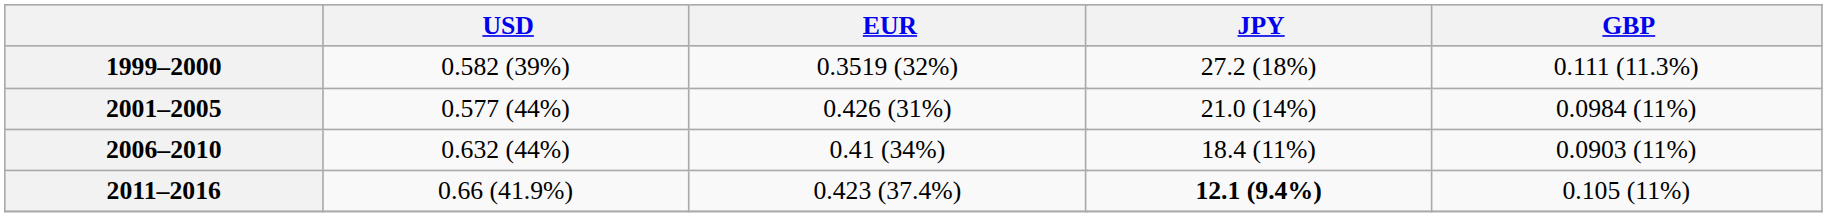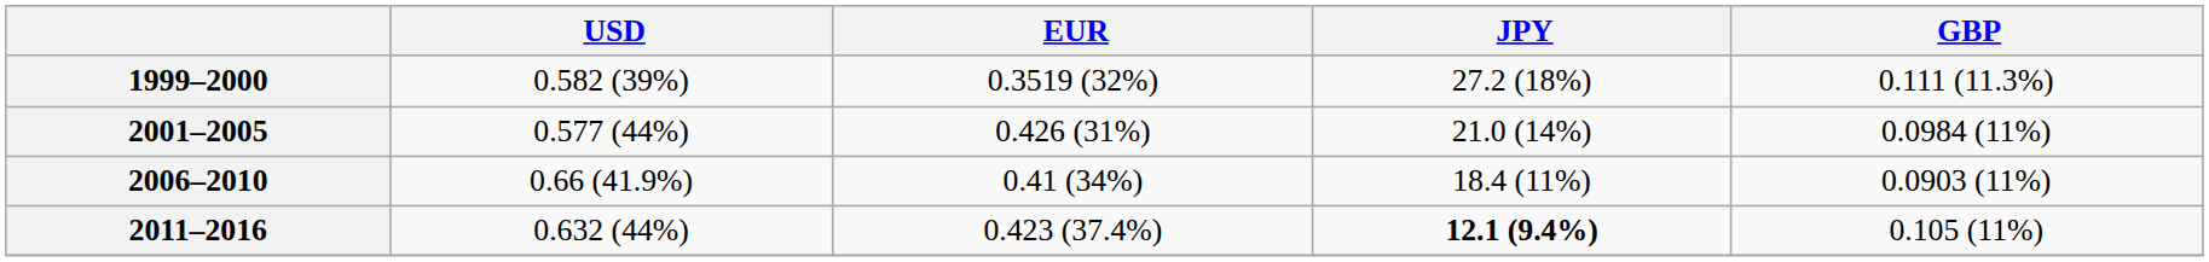2006–2010 | USD: 0.632 (44%) -> 0.66 (41.9%)
2011–2016 | USD: 0.66 (41.9%) -> 0.632 (44%)
